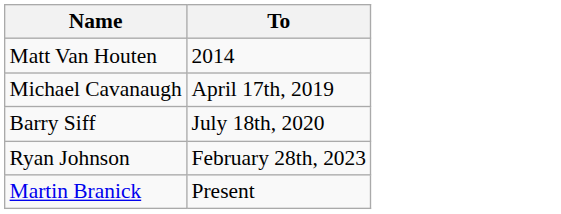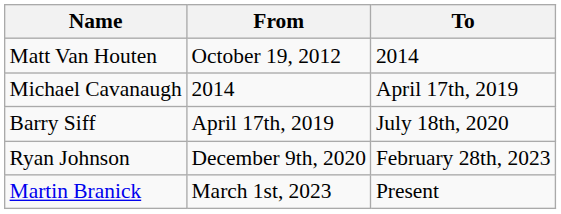+ column: From | October 19, 2012 | 2014 | April 17th, 2019 | December 9th, 2020 | March 1st, 2023
